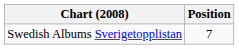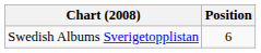Swedish Albums Sverigetopplistan | Position: 7 -> 6
